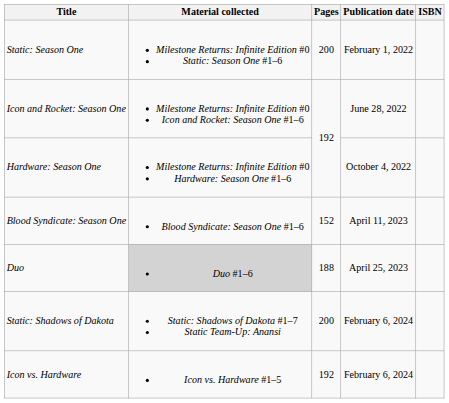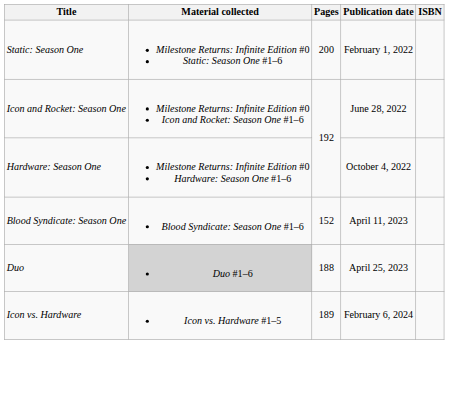- row: Static: Shadows of Dakota | Static: Shadows of Dakota #1–7 Static Team-Up: Anansi | 200 | February 6, 2024
Icon vs. Hardware | Pages: 192 -> 189
